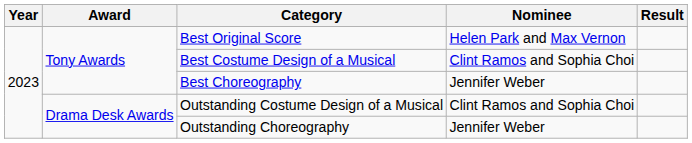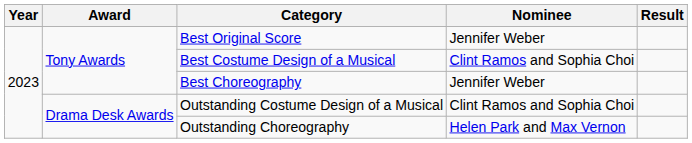Best Original Score | Nominee: Helen Park and Max Vernon -> Jennifer Weber
Outstanding Choreography | Nominee: Jennifer Weber -> Helen Park and Max Vernon
